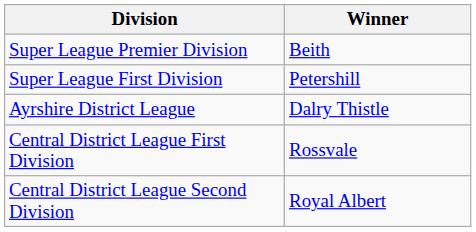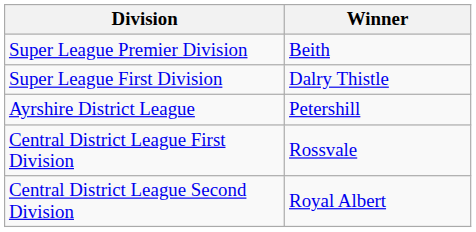Super League First Division | Winner: Petershill -> Dalry Thistle
Ayrshire District League | Winner: Dalry Thistle -> Petershill
